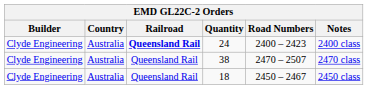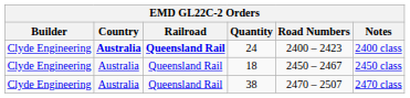24 | Country: normal -> bold
rows swapped: 18 <-> 38
